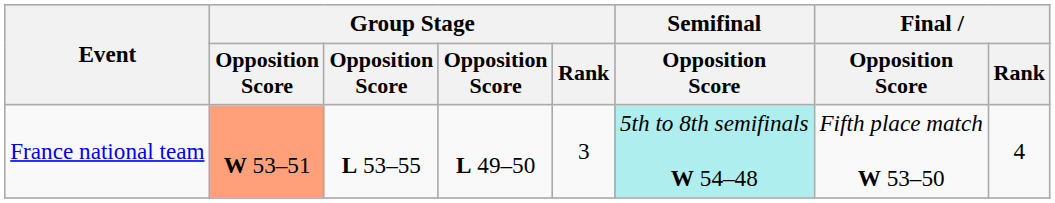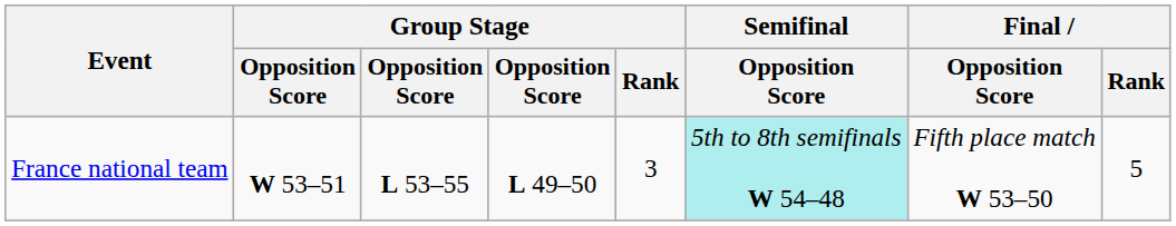France national team | column 2: lightsalmon background -> no background
France national team | Final / Rank: 4 -> 5
